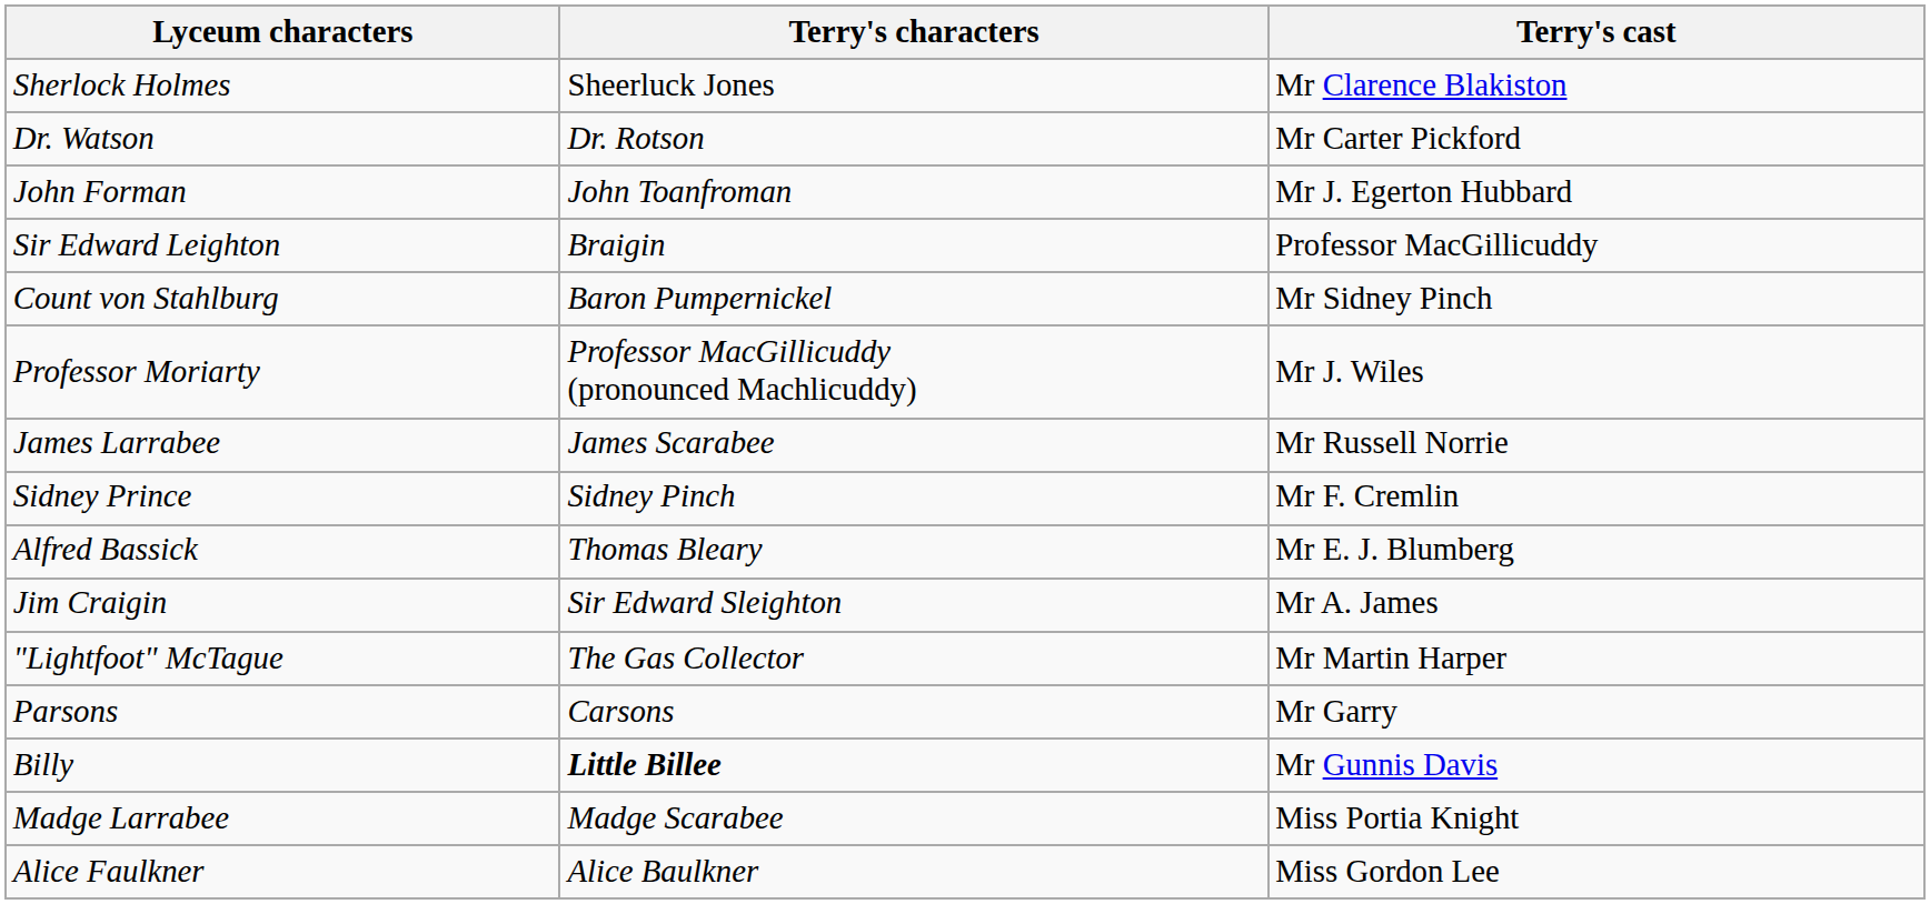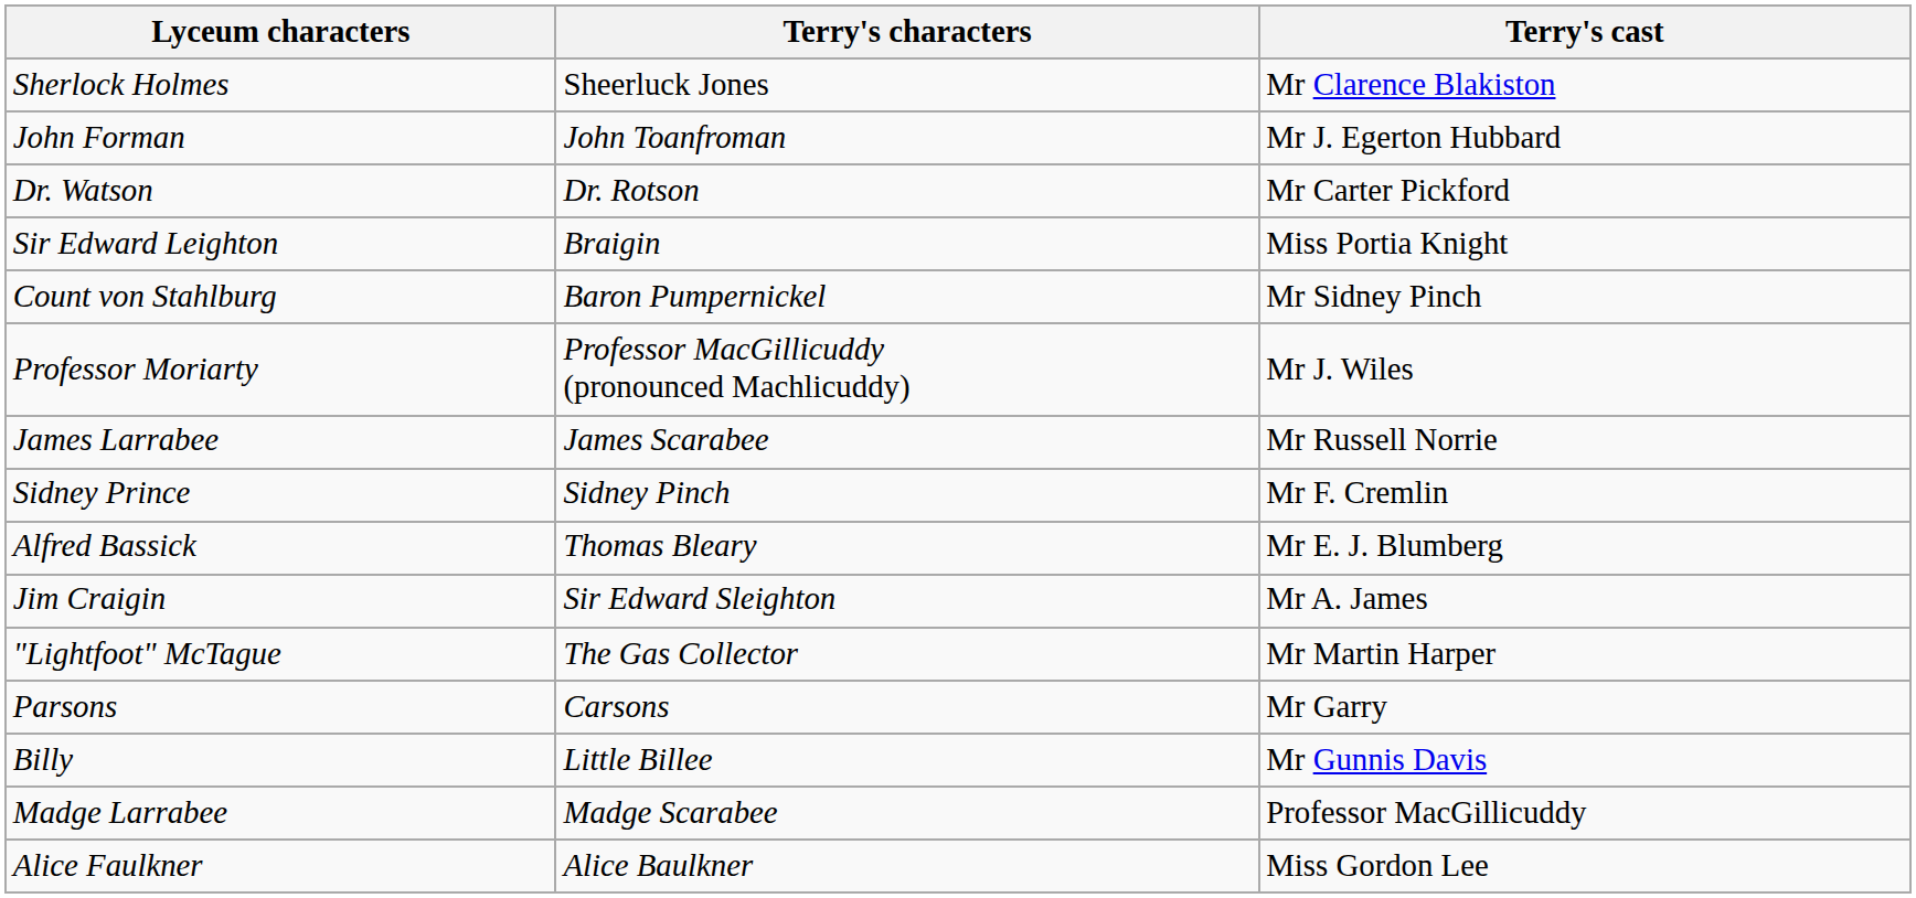rows swapped: Dr. Watson <-> John Forman
Sir Edward Leighton | Terry's cast: Professor MacGillicuddy -> Miss Portia Knight
Billy | Terry's characters: bold -> normal
Madge Larrabee | Terry's cast: Miss Portia Knight -> Professor MacGillicuddy
